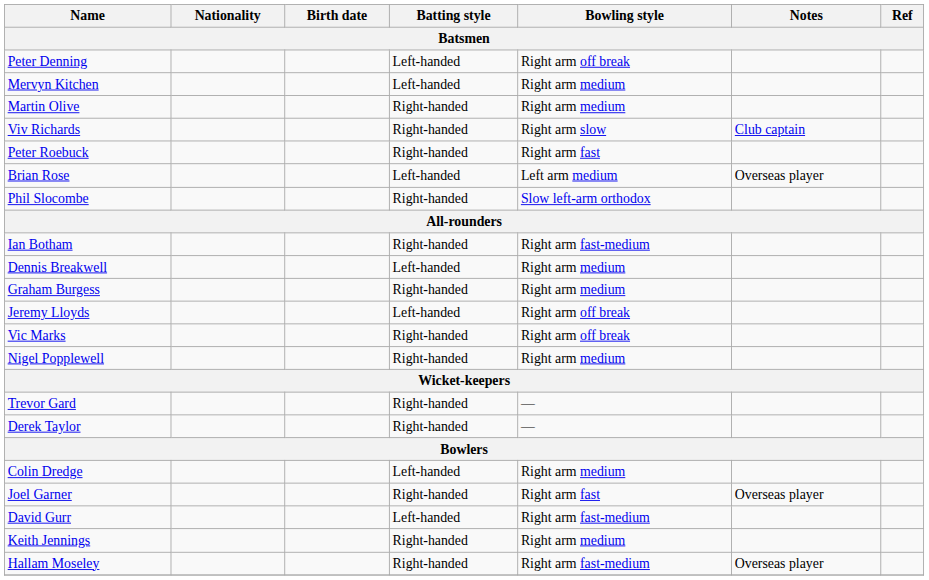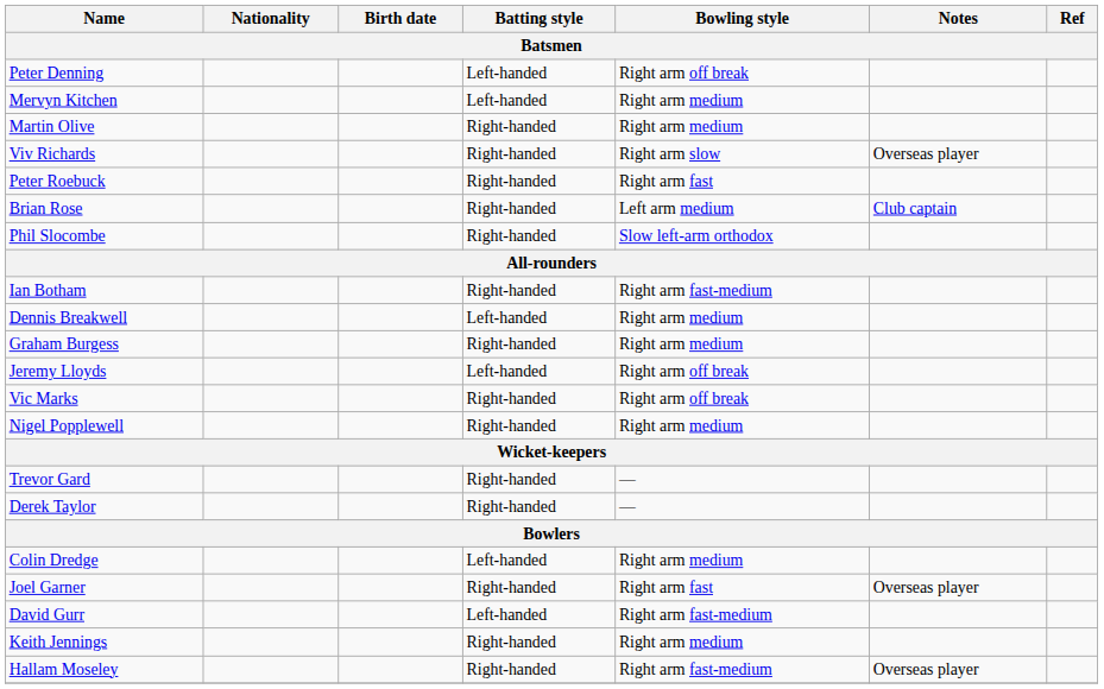Viv Richards | Notes: Club captain -> Overseas player
Brian Rose | Batting style: Left-handed -> Right-handed
Brian Rose | Notes: Overseas player -> Club captain
